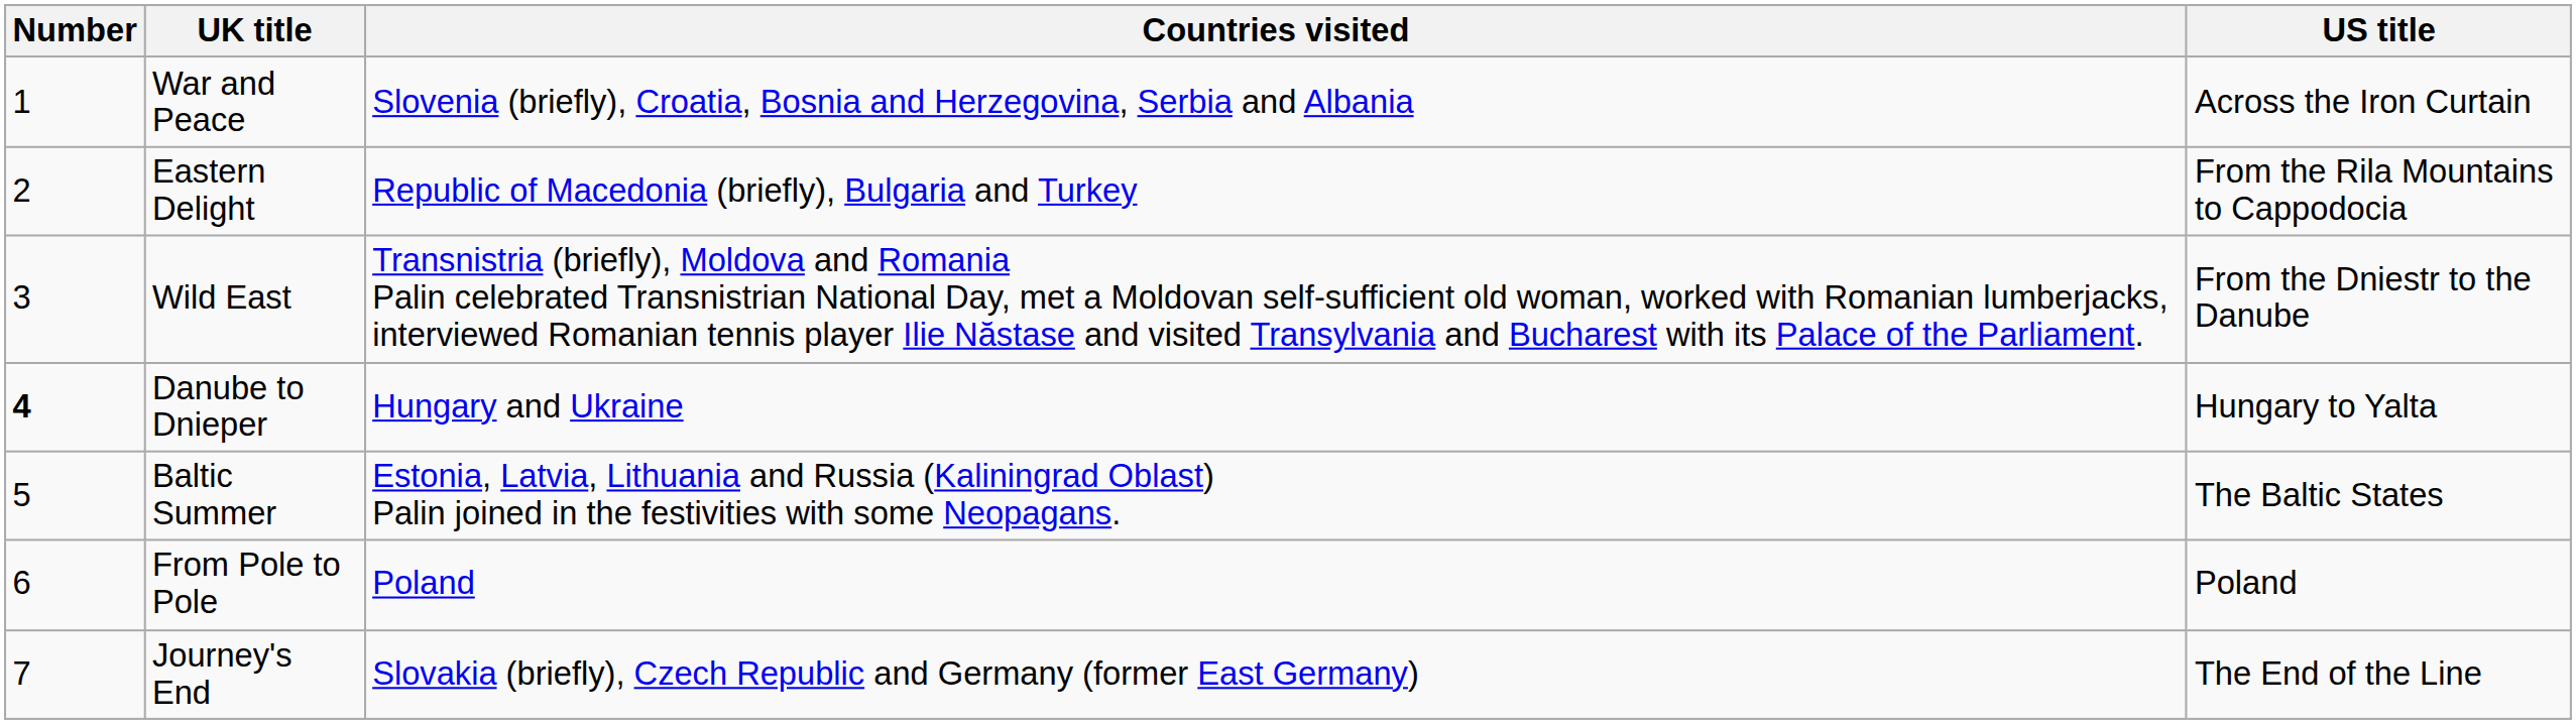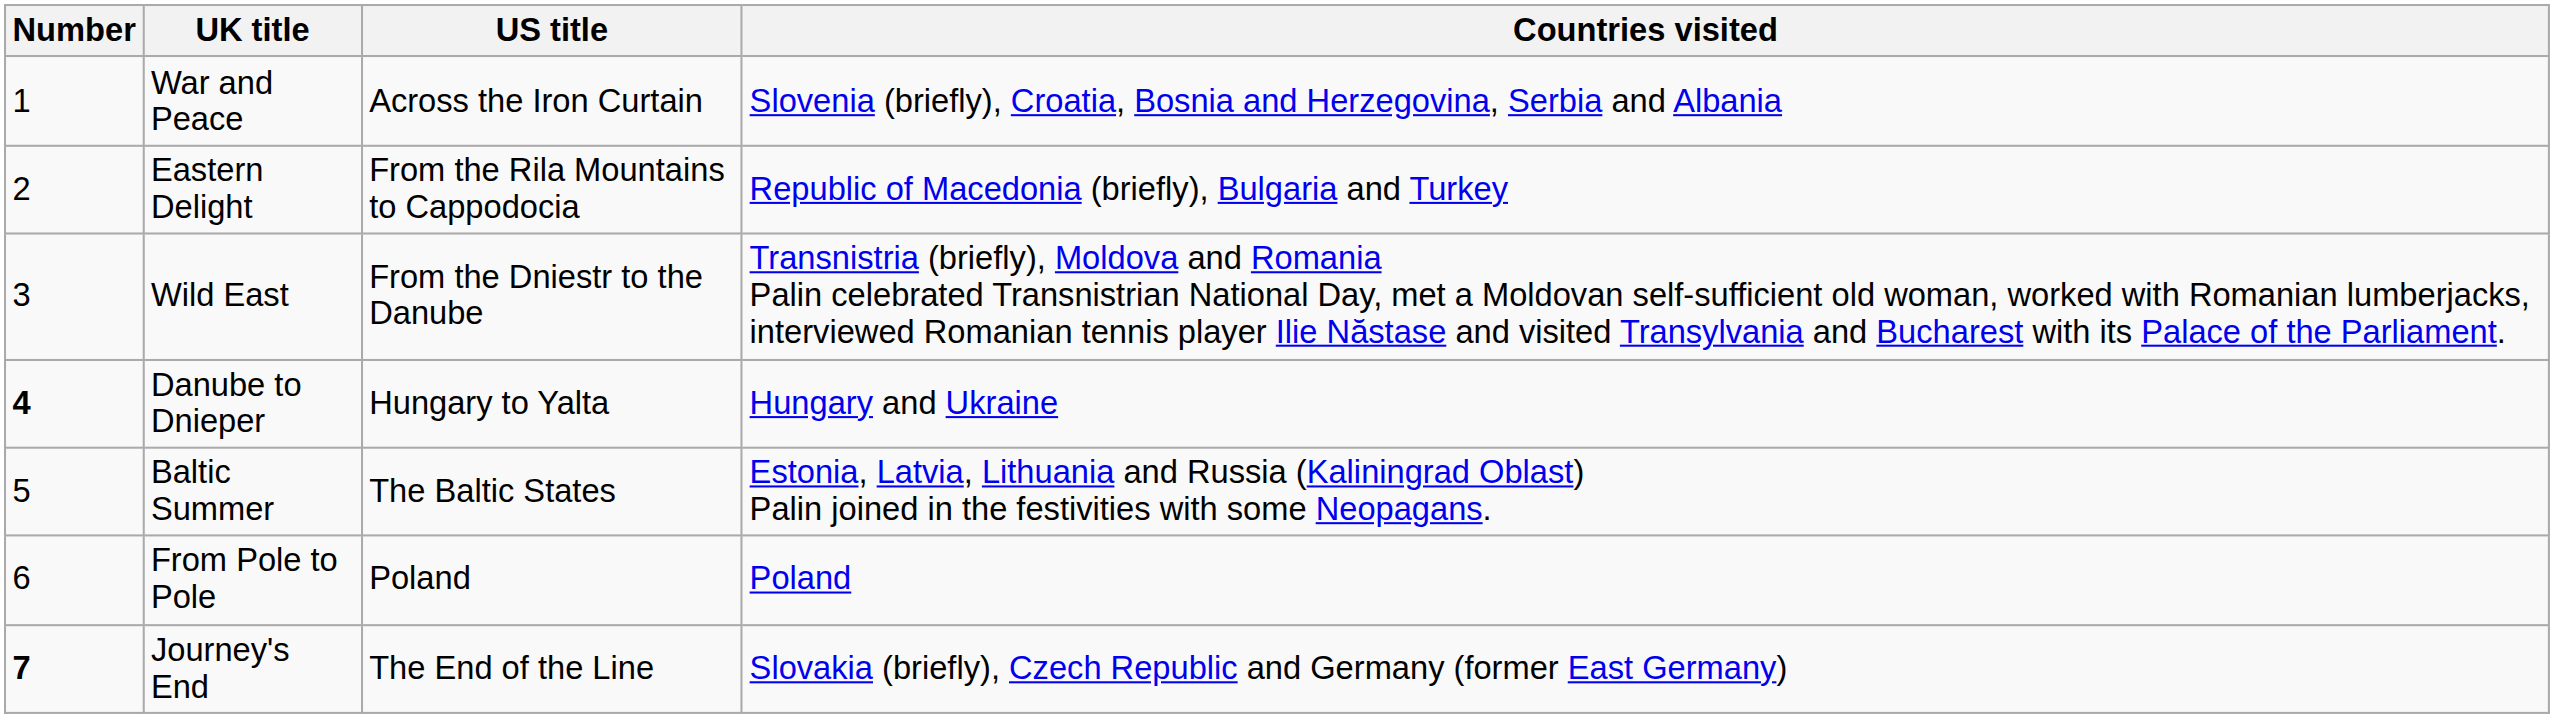columns swapped: US title <-> Countries visited
Journey's End | Number: normal -> bold
